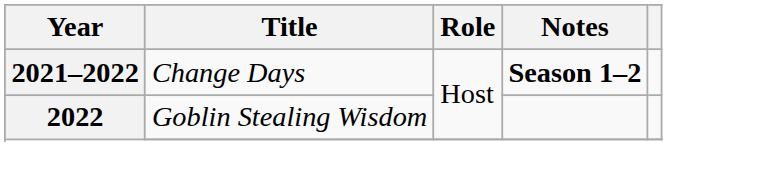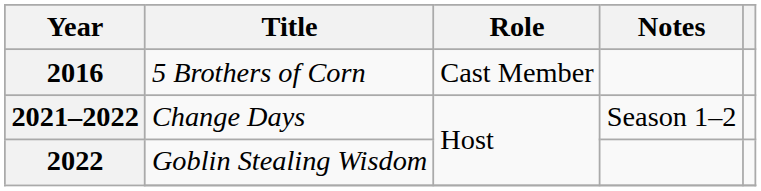+ row: 2016 | 5 Brothers of Corn | Cast Member
2021–2022 | Notes: bold -> normal
